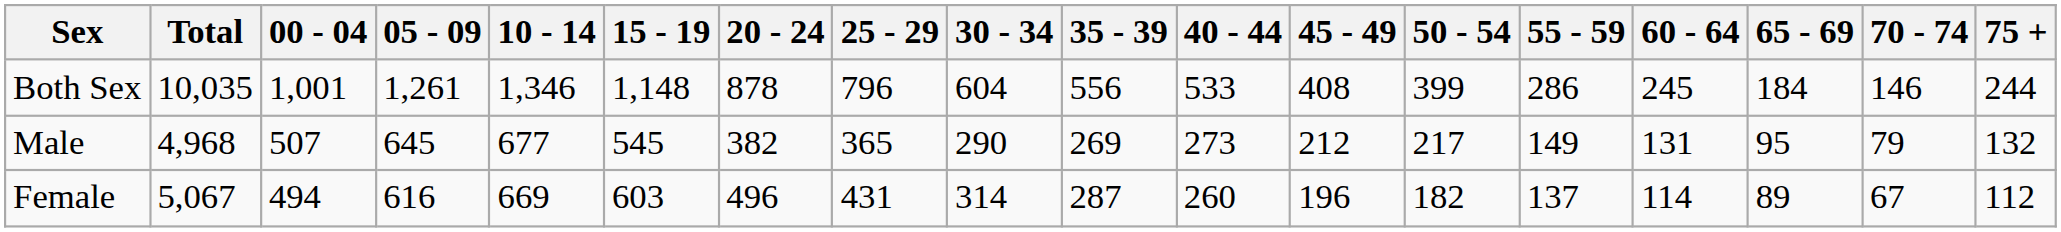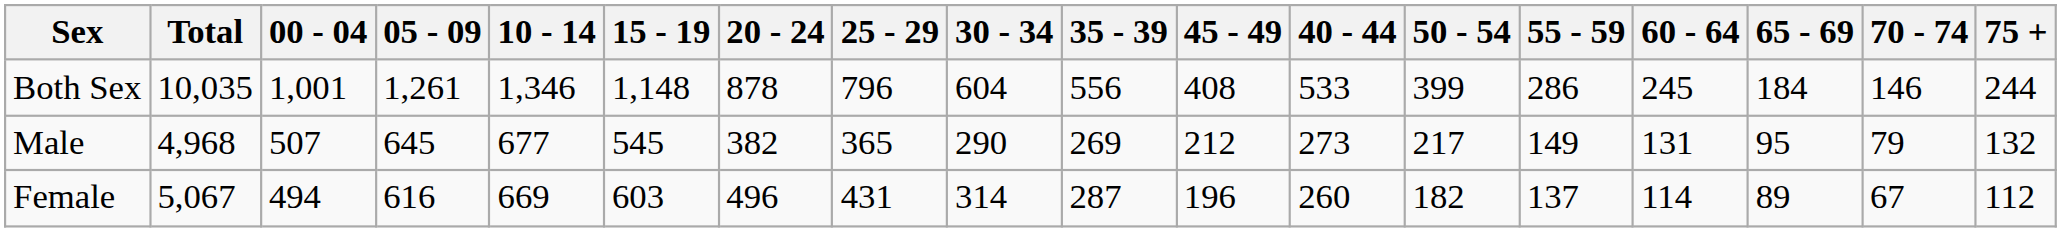columns swapped: 40 - 44 <-> 45 - 49
